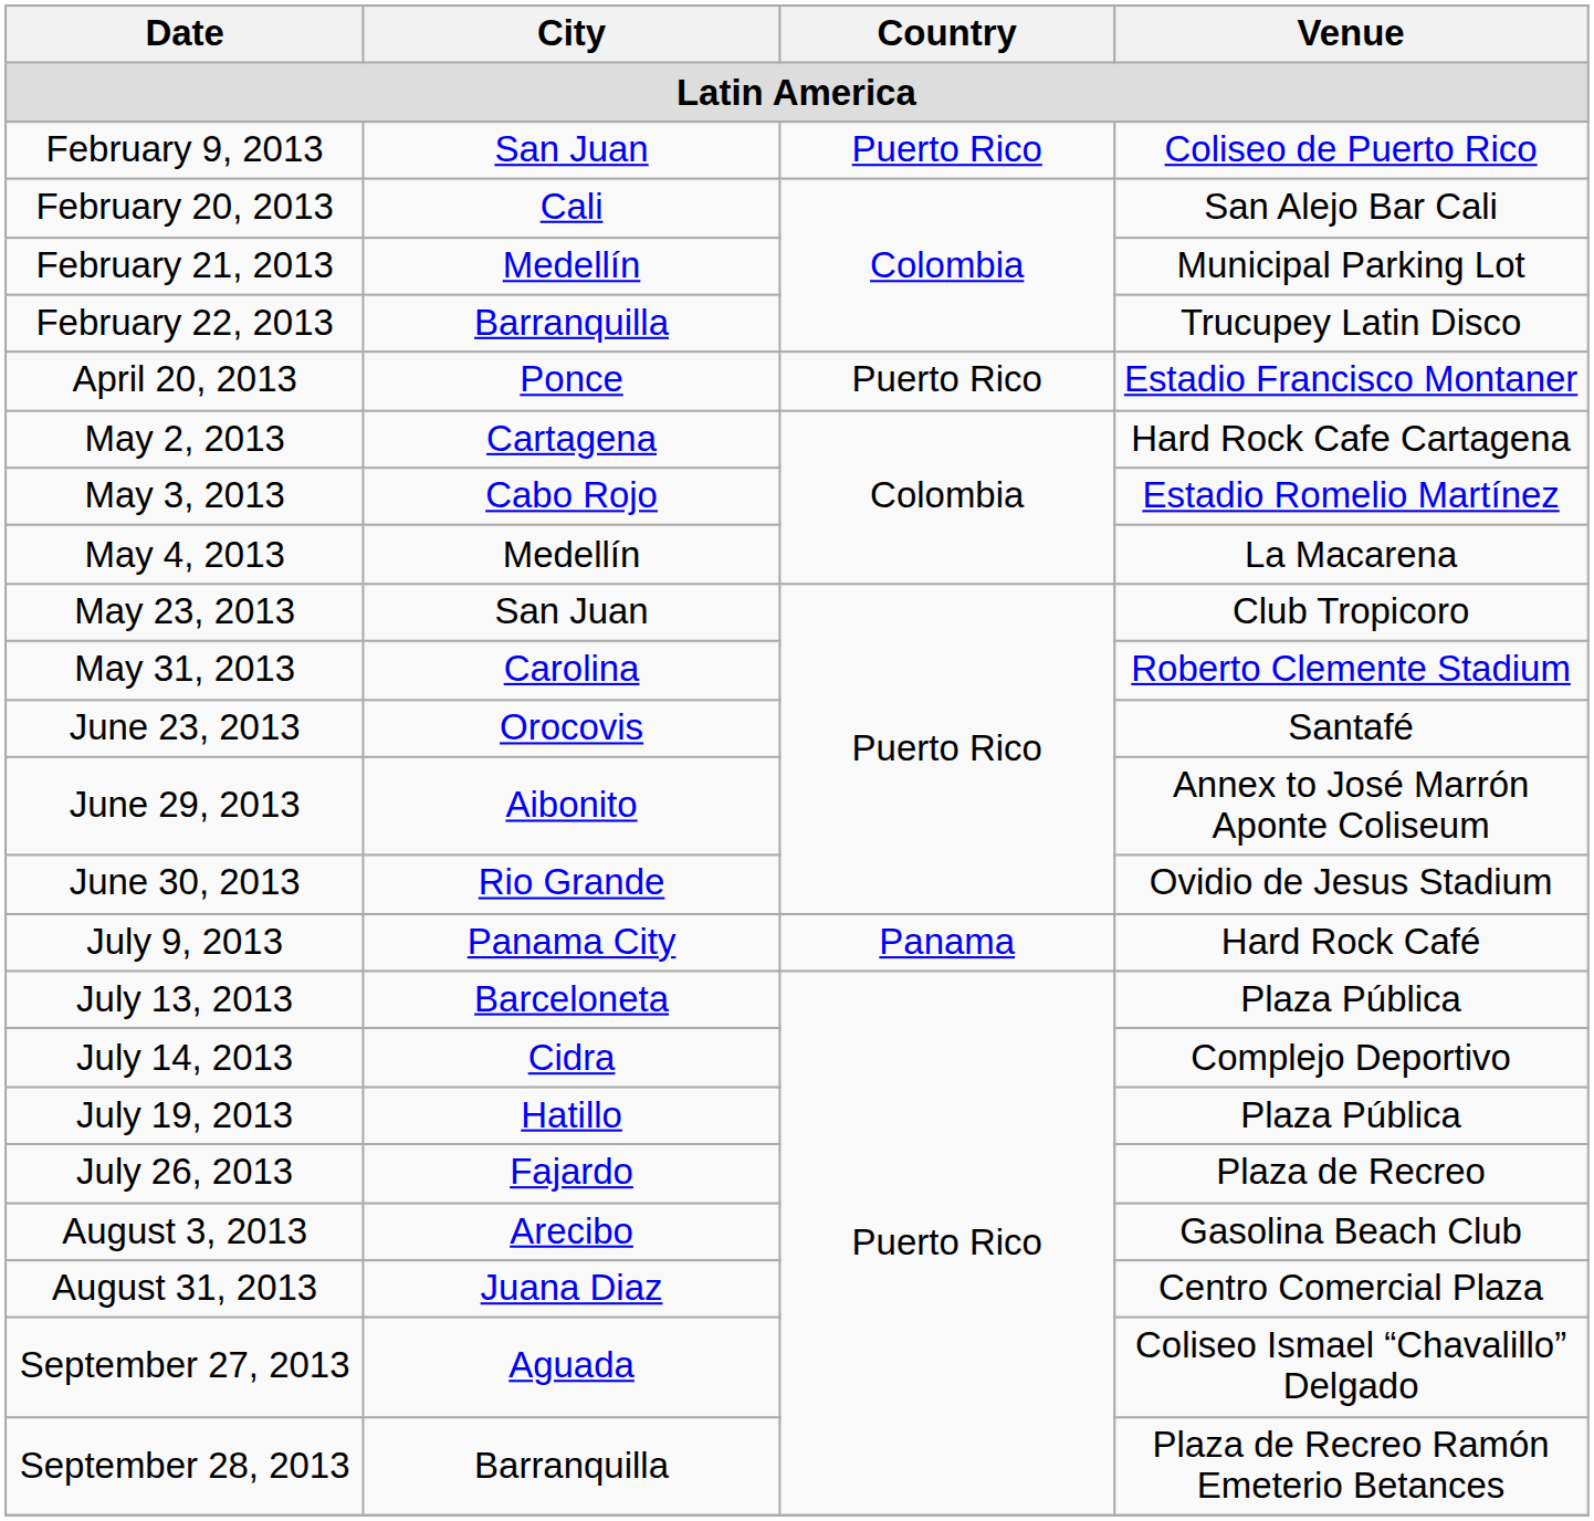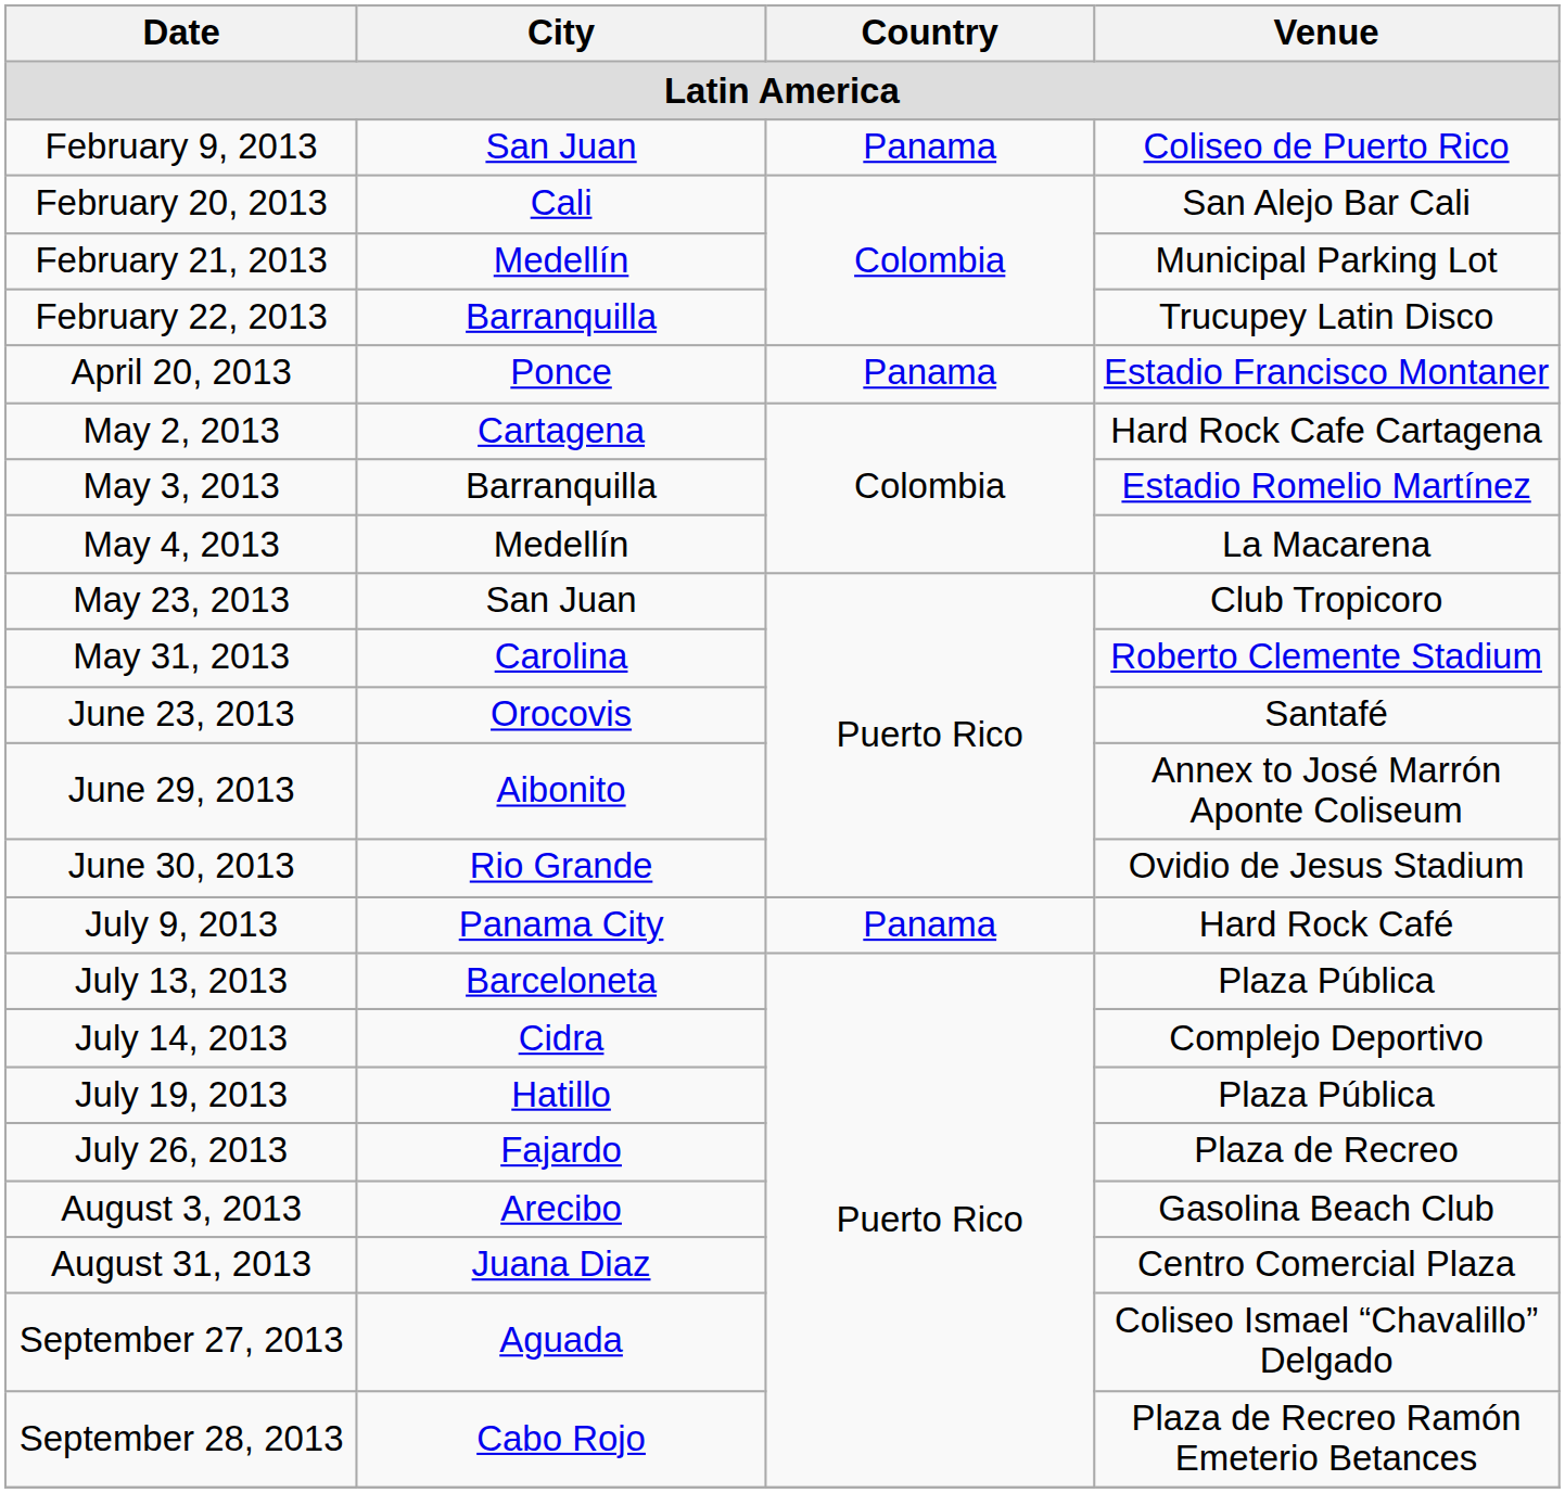February 9, 2013 | Country: Puerto Rico -> Panama
April 20, 2013 | Country: Puerto Rico -> Panama
May 3, 2013 | City: Cabo Rojo -> Barranquilla
September 28, 2013 | City: Barranquilla -> Cabo Rojo
